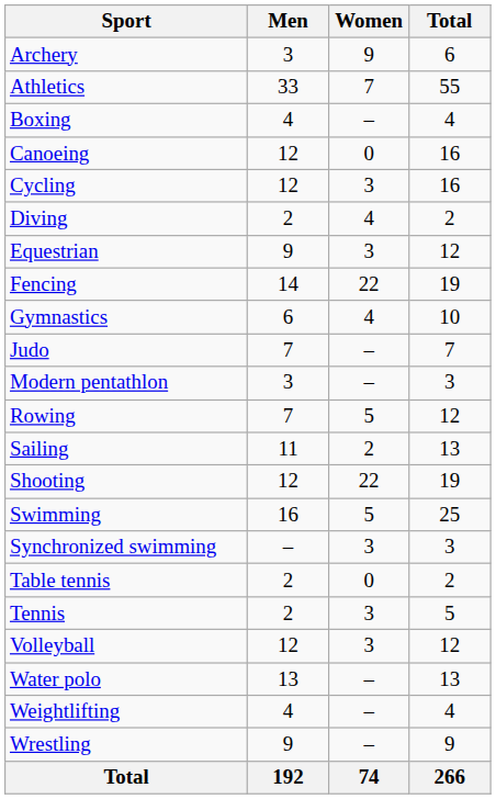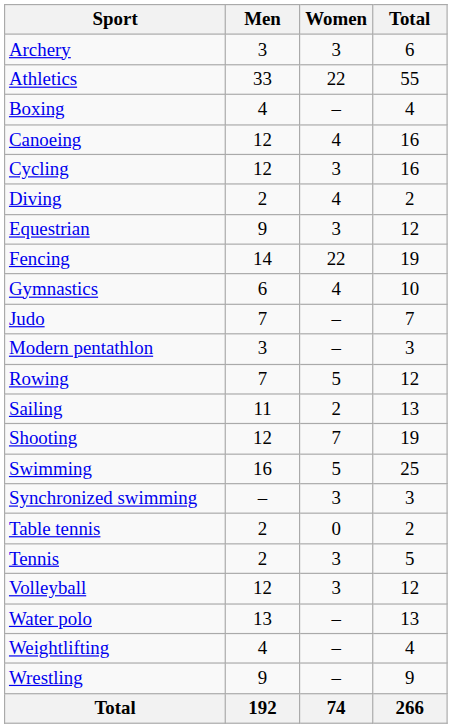Archery | Women: 9 -> 3
Athletics | Women: 7 -> 22
Canoeing | Women: 0 -> 4
Shooting | Women: 22 -> 7
